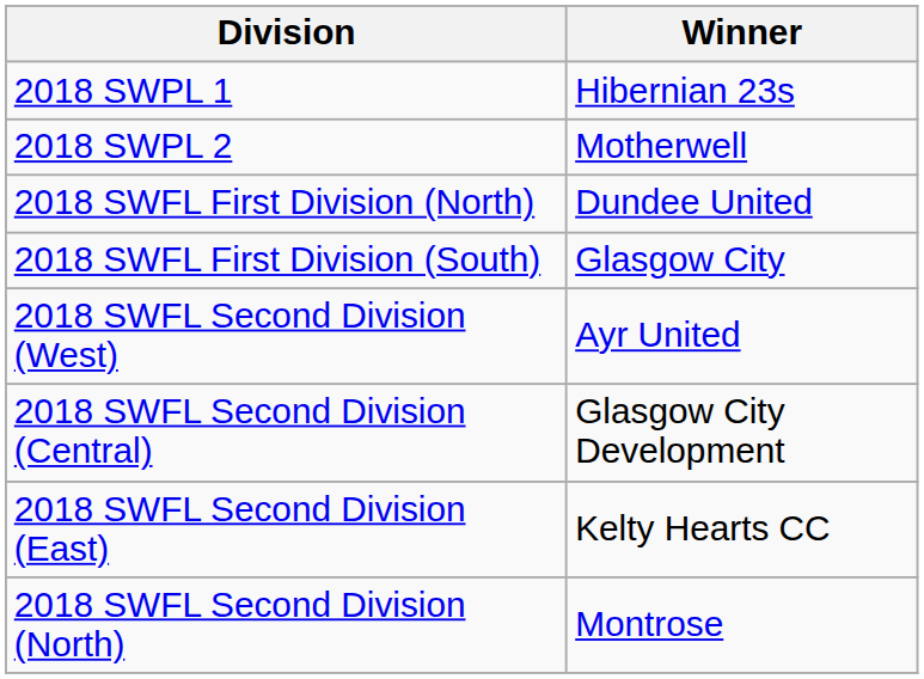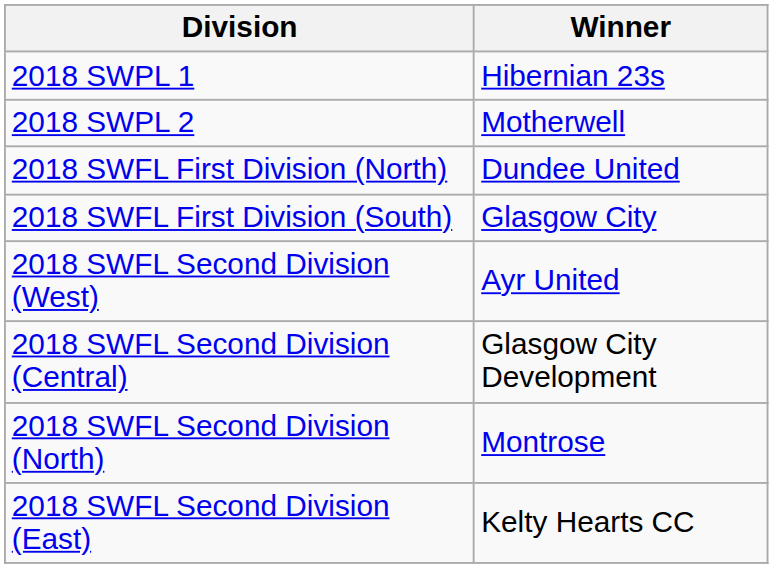rows swapped: 2018 SWFL Second Division (East) <-> 2018 SWFL Second Division (North)
